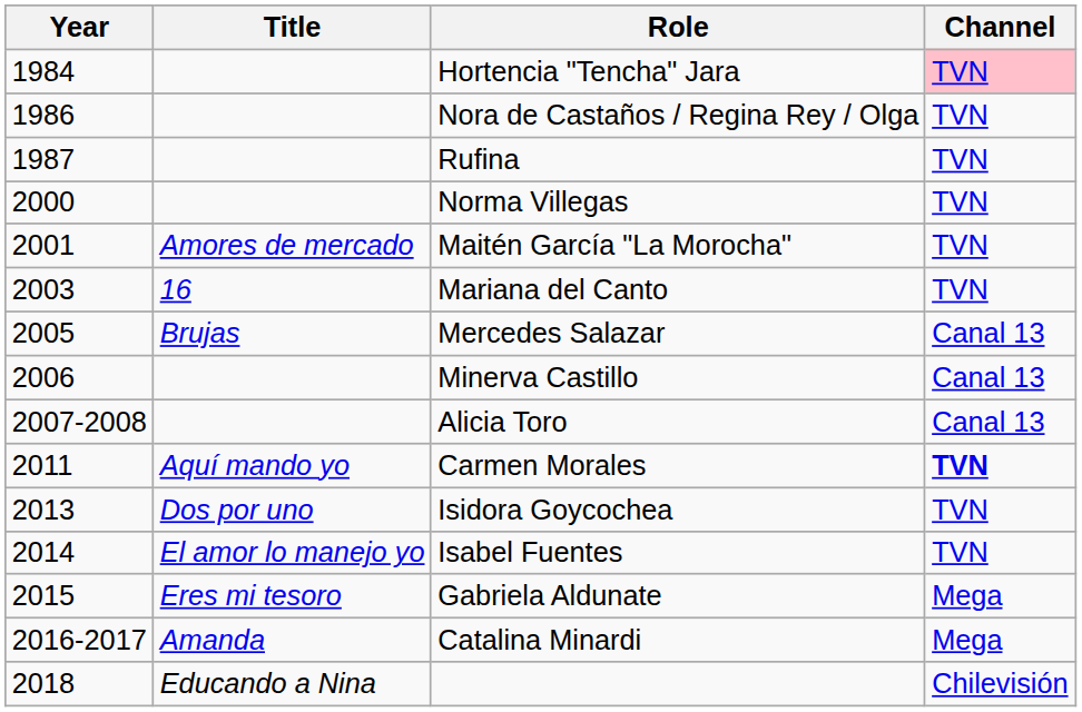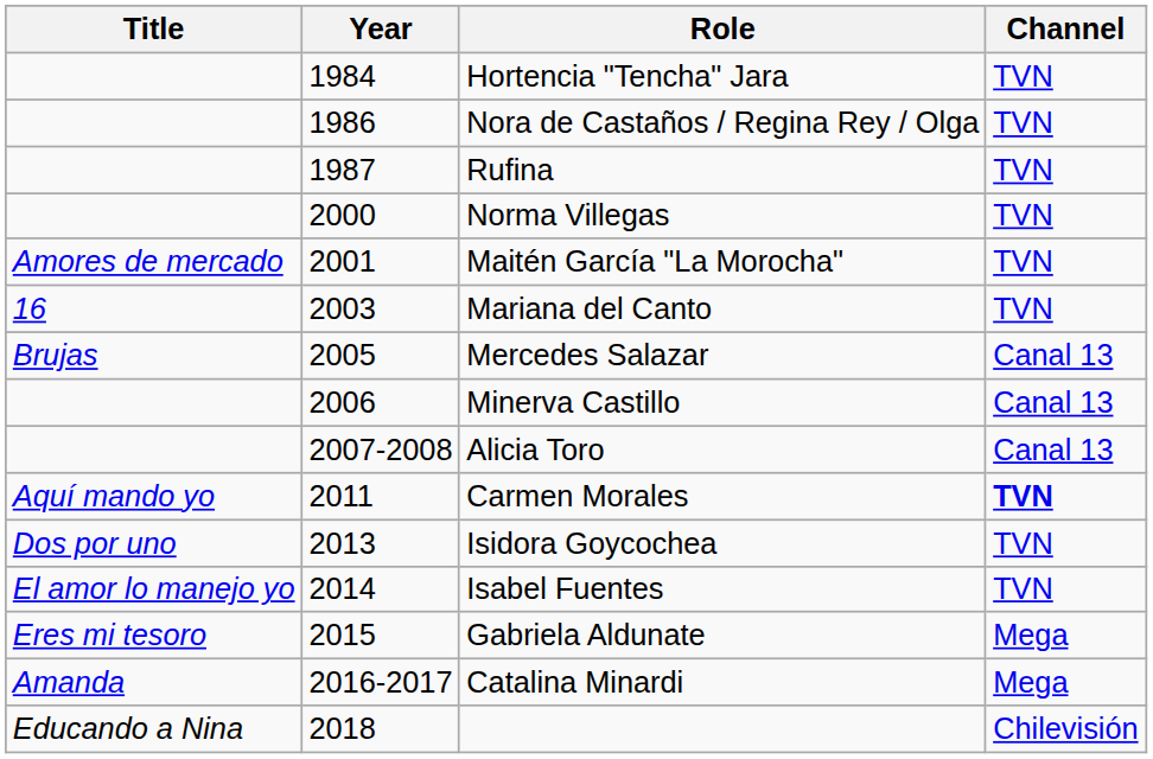columns swapped: Year <-> Title
Hortencia "Tencha" Jara | Channel: pink background -> no background
